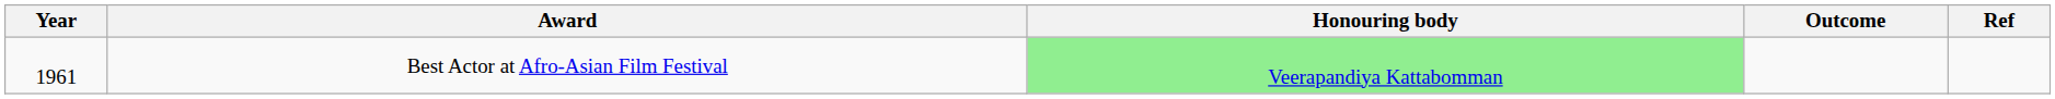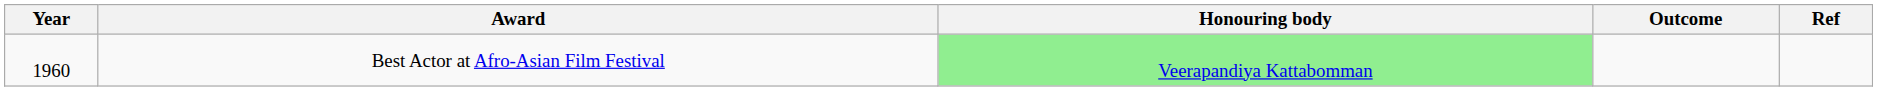Best Actor at Afro-Asian Film Festival | Year: 1961 -> 1960
